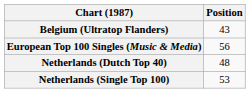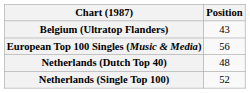Netherlands (Single Top 100) | Position: 53 -> 52
